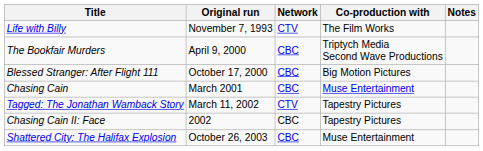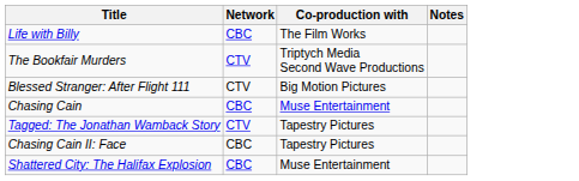- column: Original run | November 7, 1993 | April 9, 2000 | October 17, 2000 | March 2001 | March 11, 2002 | 2002 | October 26, 2003
Life with Billy | Network: CTV -> CBC
The Bookfair Murders | Network: CBC -> CTV
Blessed Stranger: After Flight 111 | Network: CBC -> CTV
